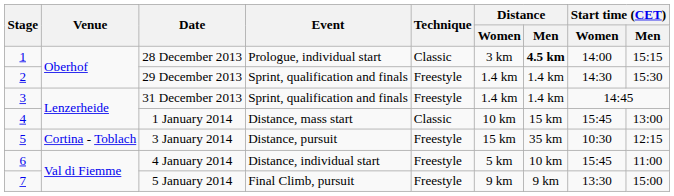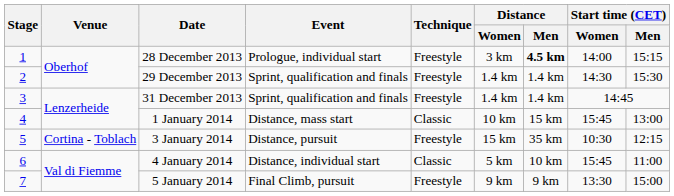28 December 2013 | Technique: Classic -> Freestyle
4 January 2014 | Technique: Freestyle -> Classic
